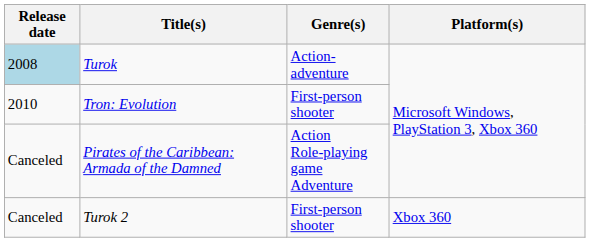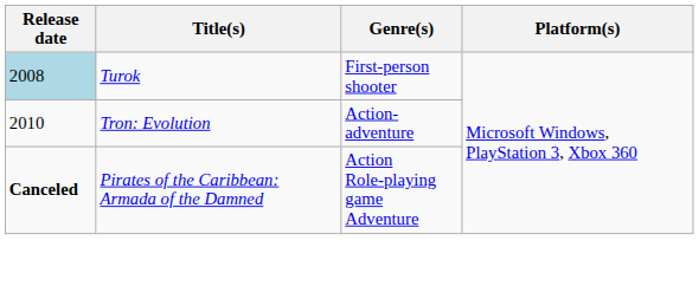Turok | Genre(s): Action-adventure -> First-person shooter
Tron: Evolution | Genre(s): First-person shooter -> Action-adventure
Pirates of the Caribbean: Armada of the Damned | Release date: normal -> bold
- row: Canceled | Turok 2 | First-person shooter | Xbox 360
